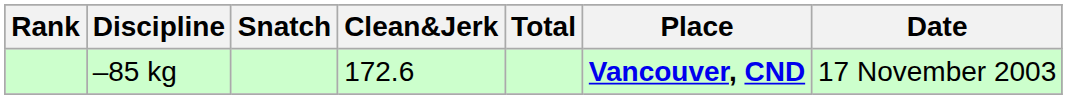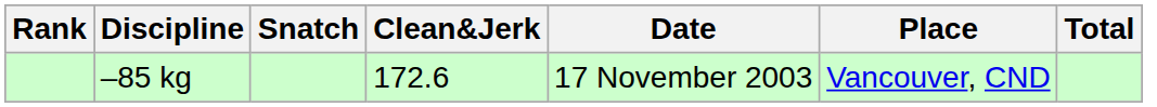columns swapped: Total <-> Date
–85 kg | Place: bold -> normal
